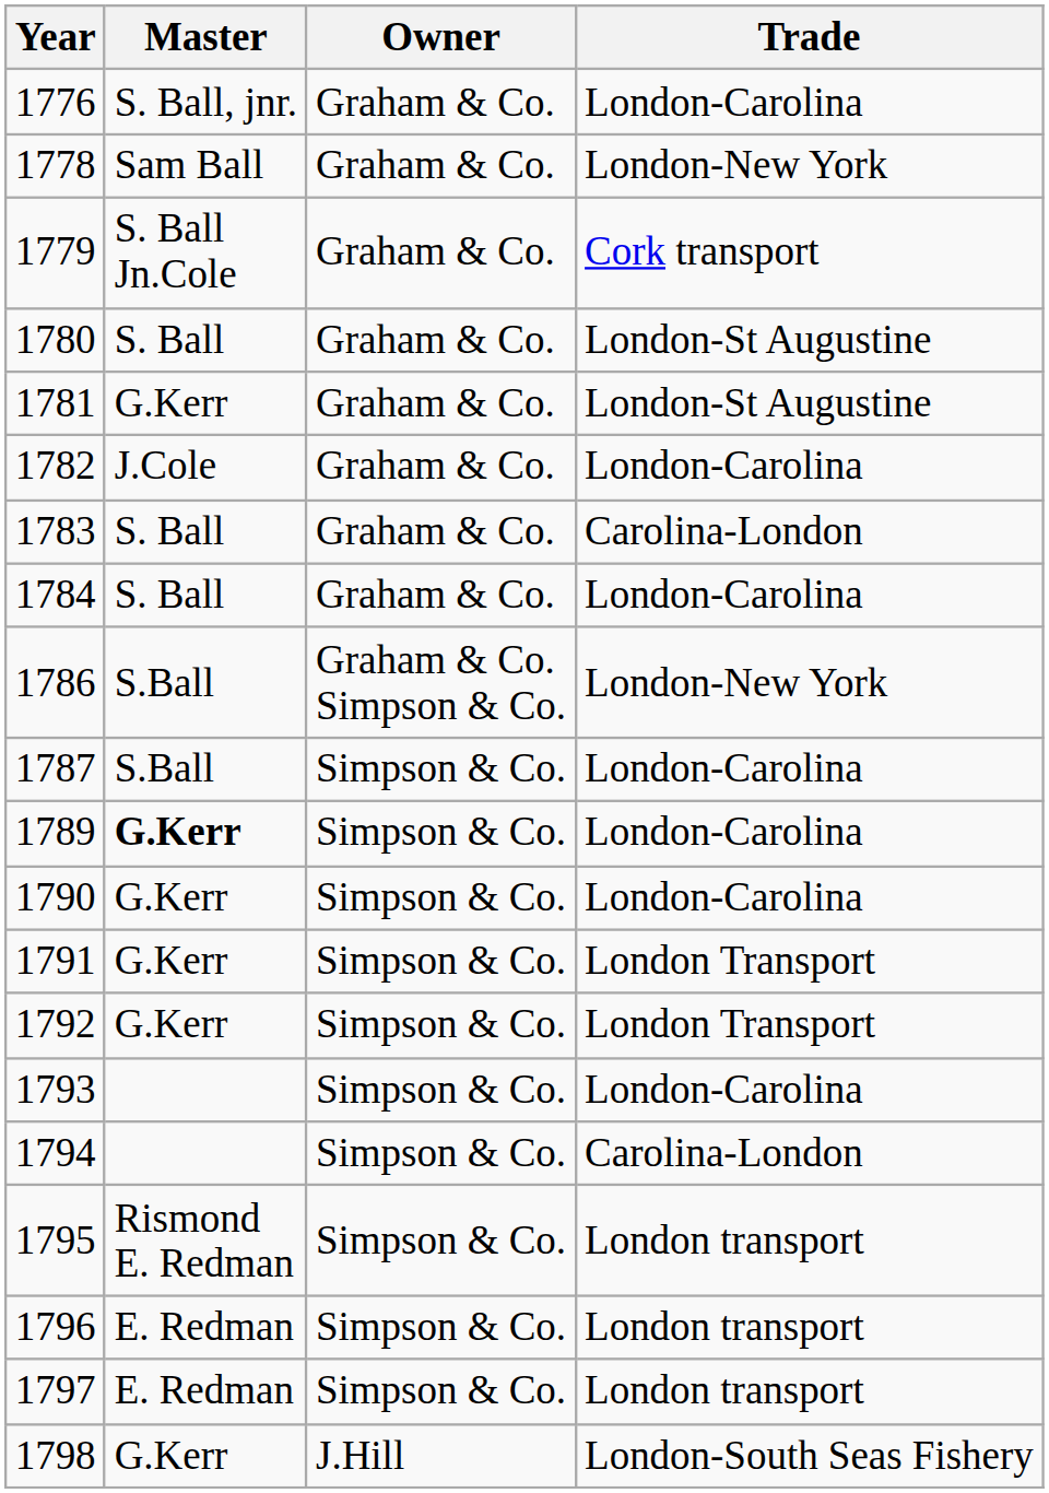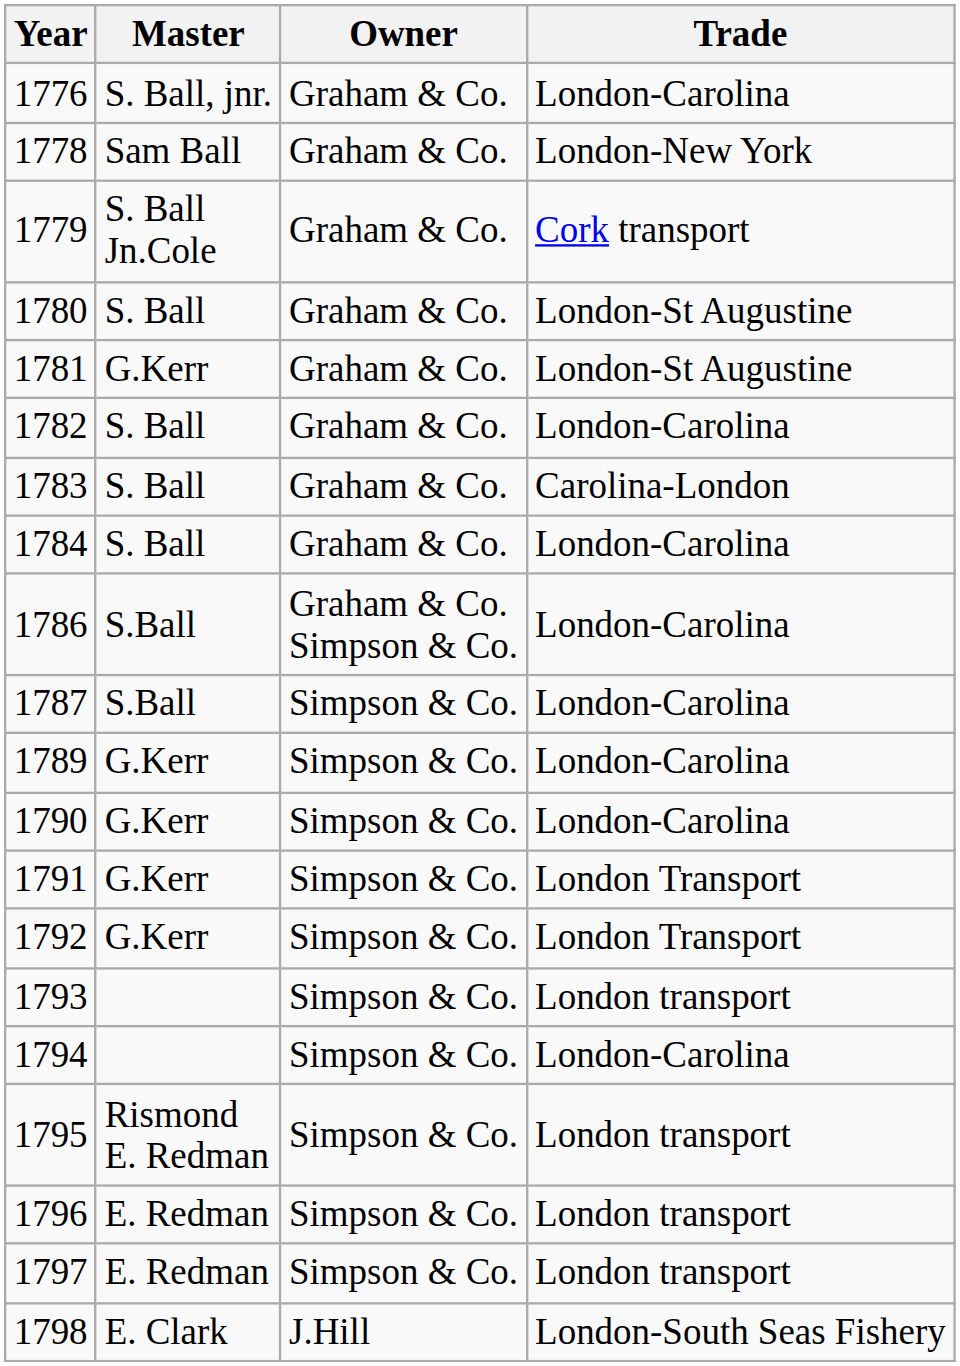1782 | Master: J.Cole -> S. Ball
1786 | Trade: London-New York -> London-Carolina
1789 | Master: bold -> normal
1793 | Trade: London-Carolina -> London transport
1794 | Trade: Carolina-London -> London-Carolina
1798 | Master: G.Kerr -> E. Clark
